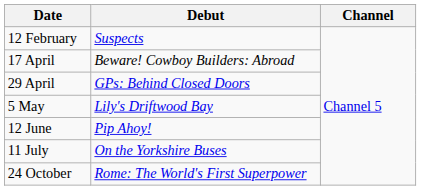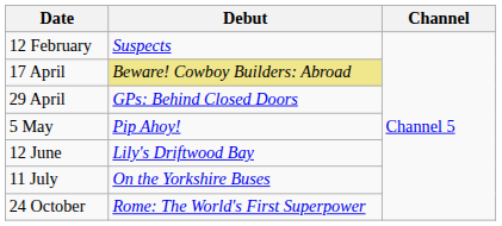17 April | Debut: no background -> khaki background
5 May | Debut: Lily's Driftwood Bay -> Pip Ahoy!
12 June | Debut: Pip Ahoy! -> Lily's Driftwood Bay
